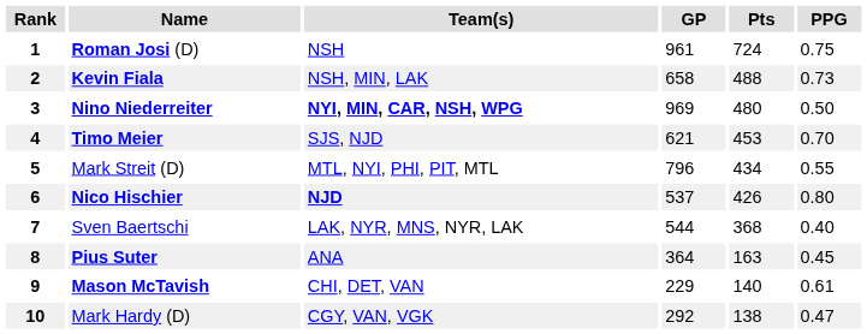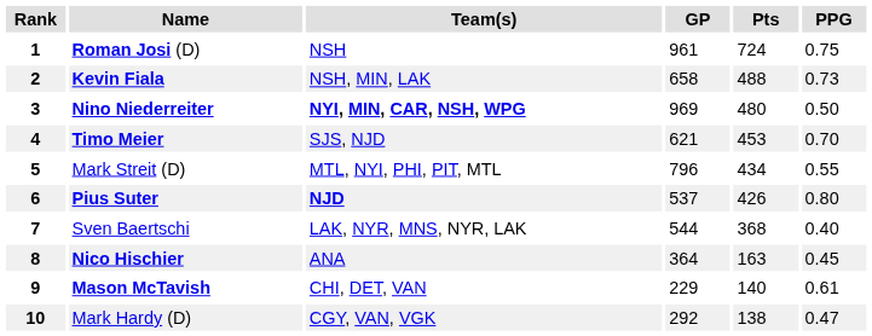6 | Name: Nico Hischier -> Pius Suter
8 | Name: Pius Suter -> Nico Hischier
